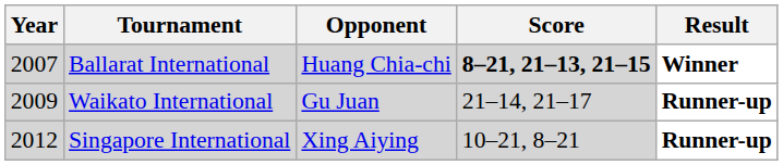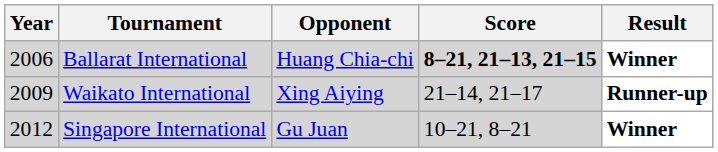Ballarat International | Year: 2007 -> 2006
Waikato International | Opponent: Gu Juan -> Xing Aiying
Singapore International | Opponent: Xing Aiying -> Gu Juan
Singapore International | Result: Runner-up -> Winner
